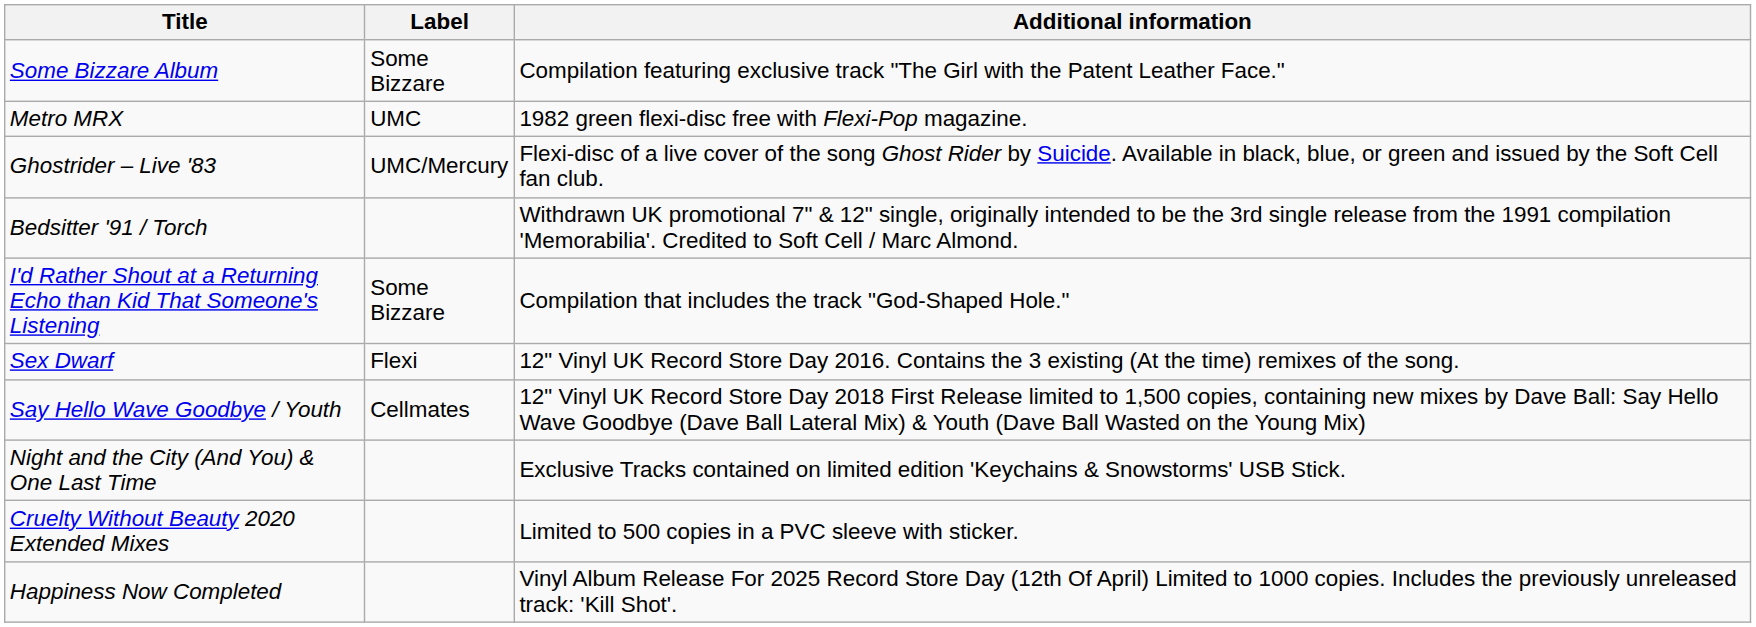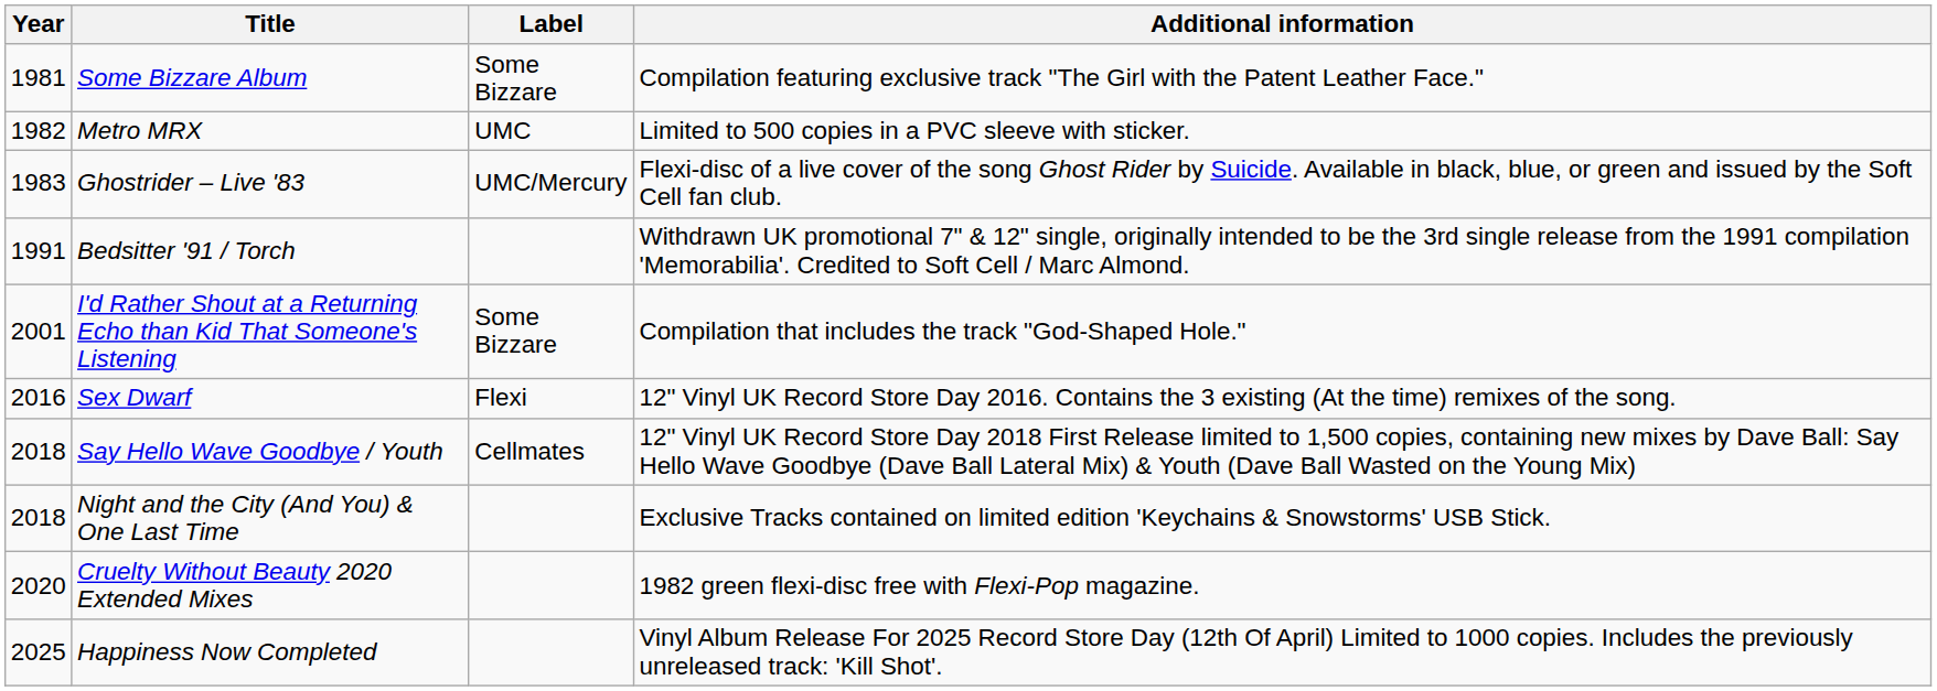+ column: Year | 1981 | 1982 | 1983 | 1991 | 2001 | 2016 | 2018 | 2018 | 2020 | 2025
Metro MRX | Additional information: 1982 green flexi-disc free with Flexi-Pop magazine. -> Limited to 500 copies in a PVC sleeve with sticker.
Cruelty Without Beauty 2020 Extended Mixes | Additional information: Limited to 500 copies in a PVC sleeve with sticker. -> 1982 green flexi-disc free with Flexi-Pop magazine.
